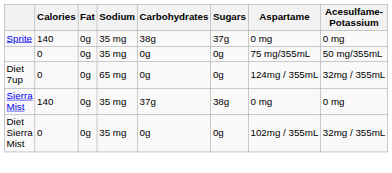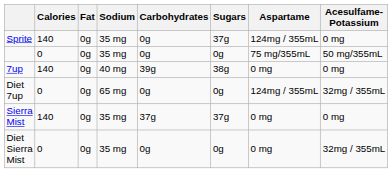Sprite | Carbohydrates: 38g -> 0g
Sprite | Aspartame: 0 mg -> 124mg / 355mL
+ row: 7up | 140 | 0g | 40 mg | 39g | 38g | 0 mg | 0 mg
Sierra Mist | Sugars: 38g -> 37g
Diet Sierra Mist | Aspartame: 102mg / 355mL -> 0 mg
